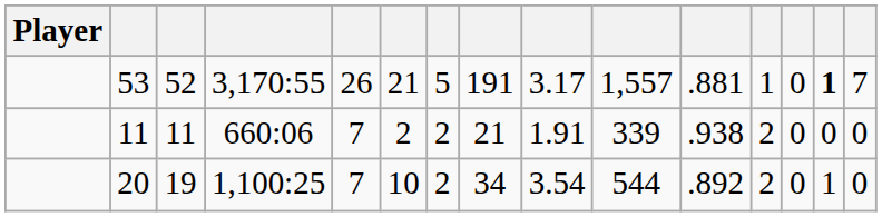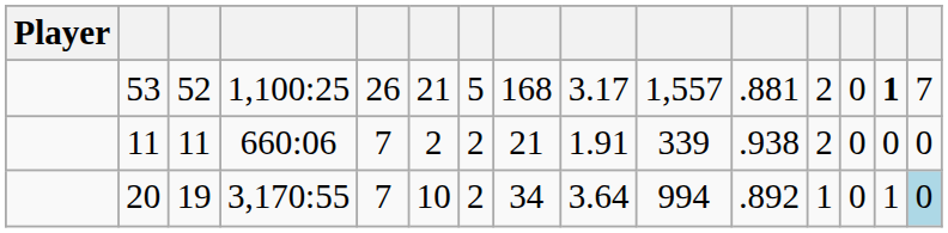53 | column 4: 3,170:55 -> 1,100:25
53 | column 8: 191 -> 168
53 | column 12: 1 -> 2
20 | column 4: 1,100:25 -> 3,170:55
20 | column 9: 3.54 -> 3.64
20 | column 10: 544 -> 994
20 | column 12: 2 -> 1
20 | column 15: no background -> lightblue background
